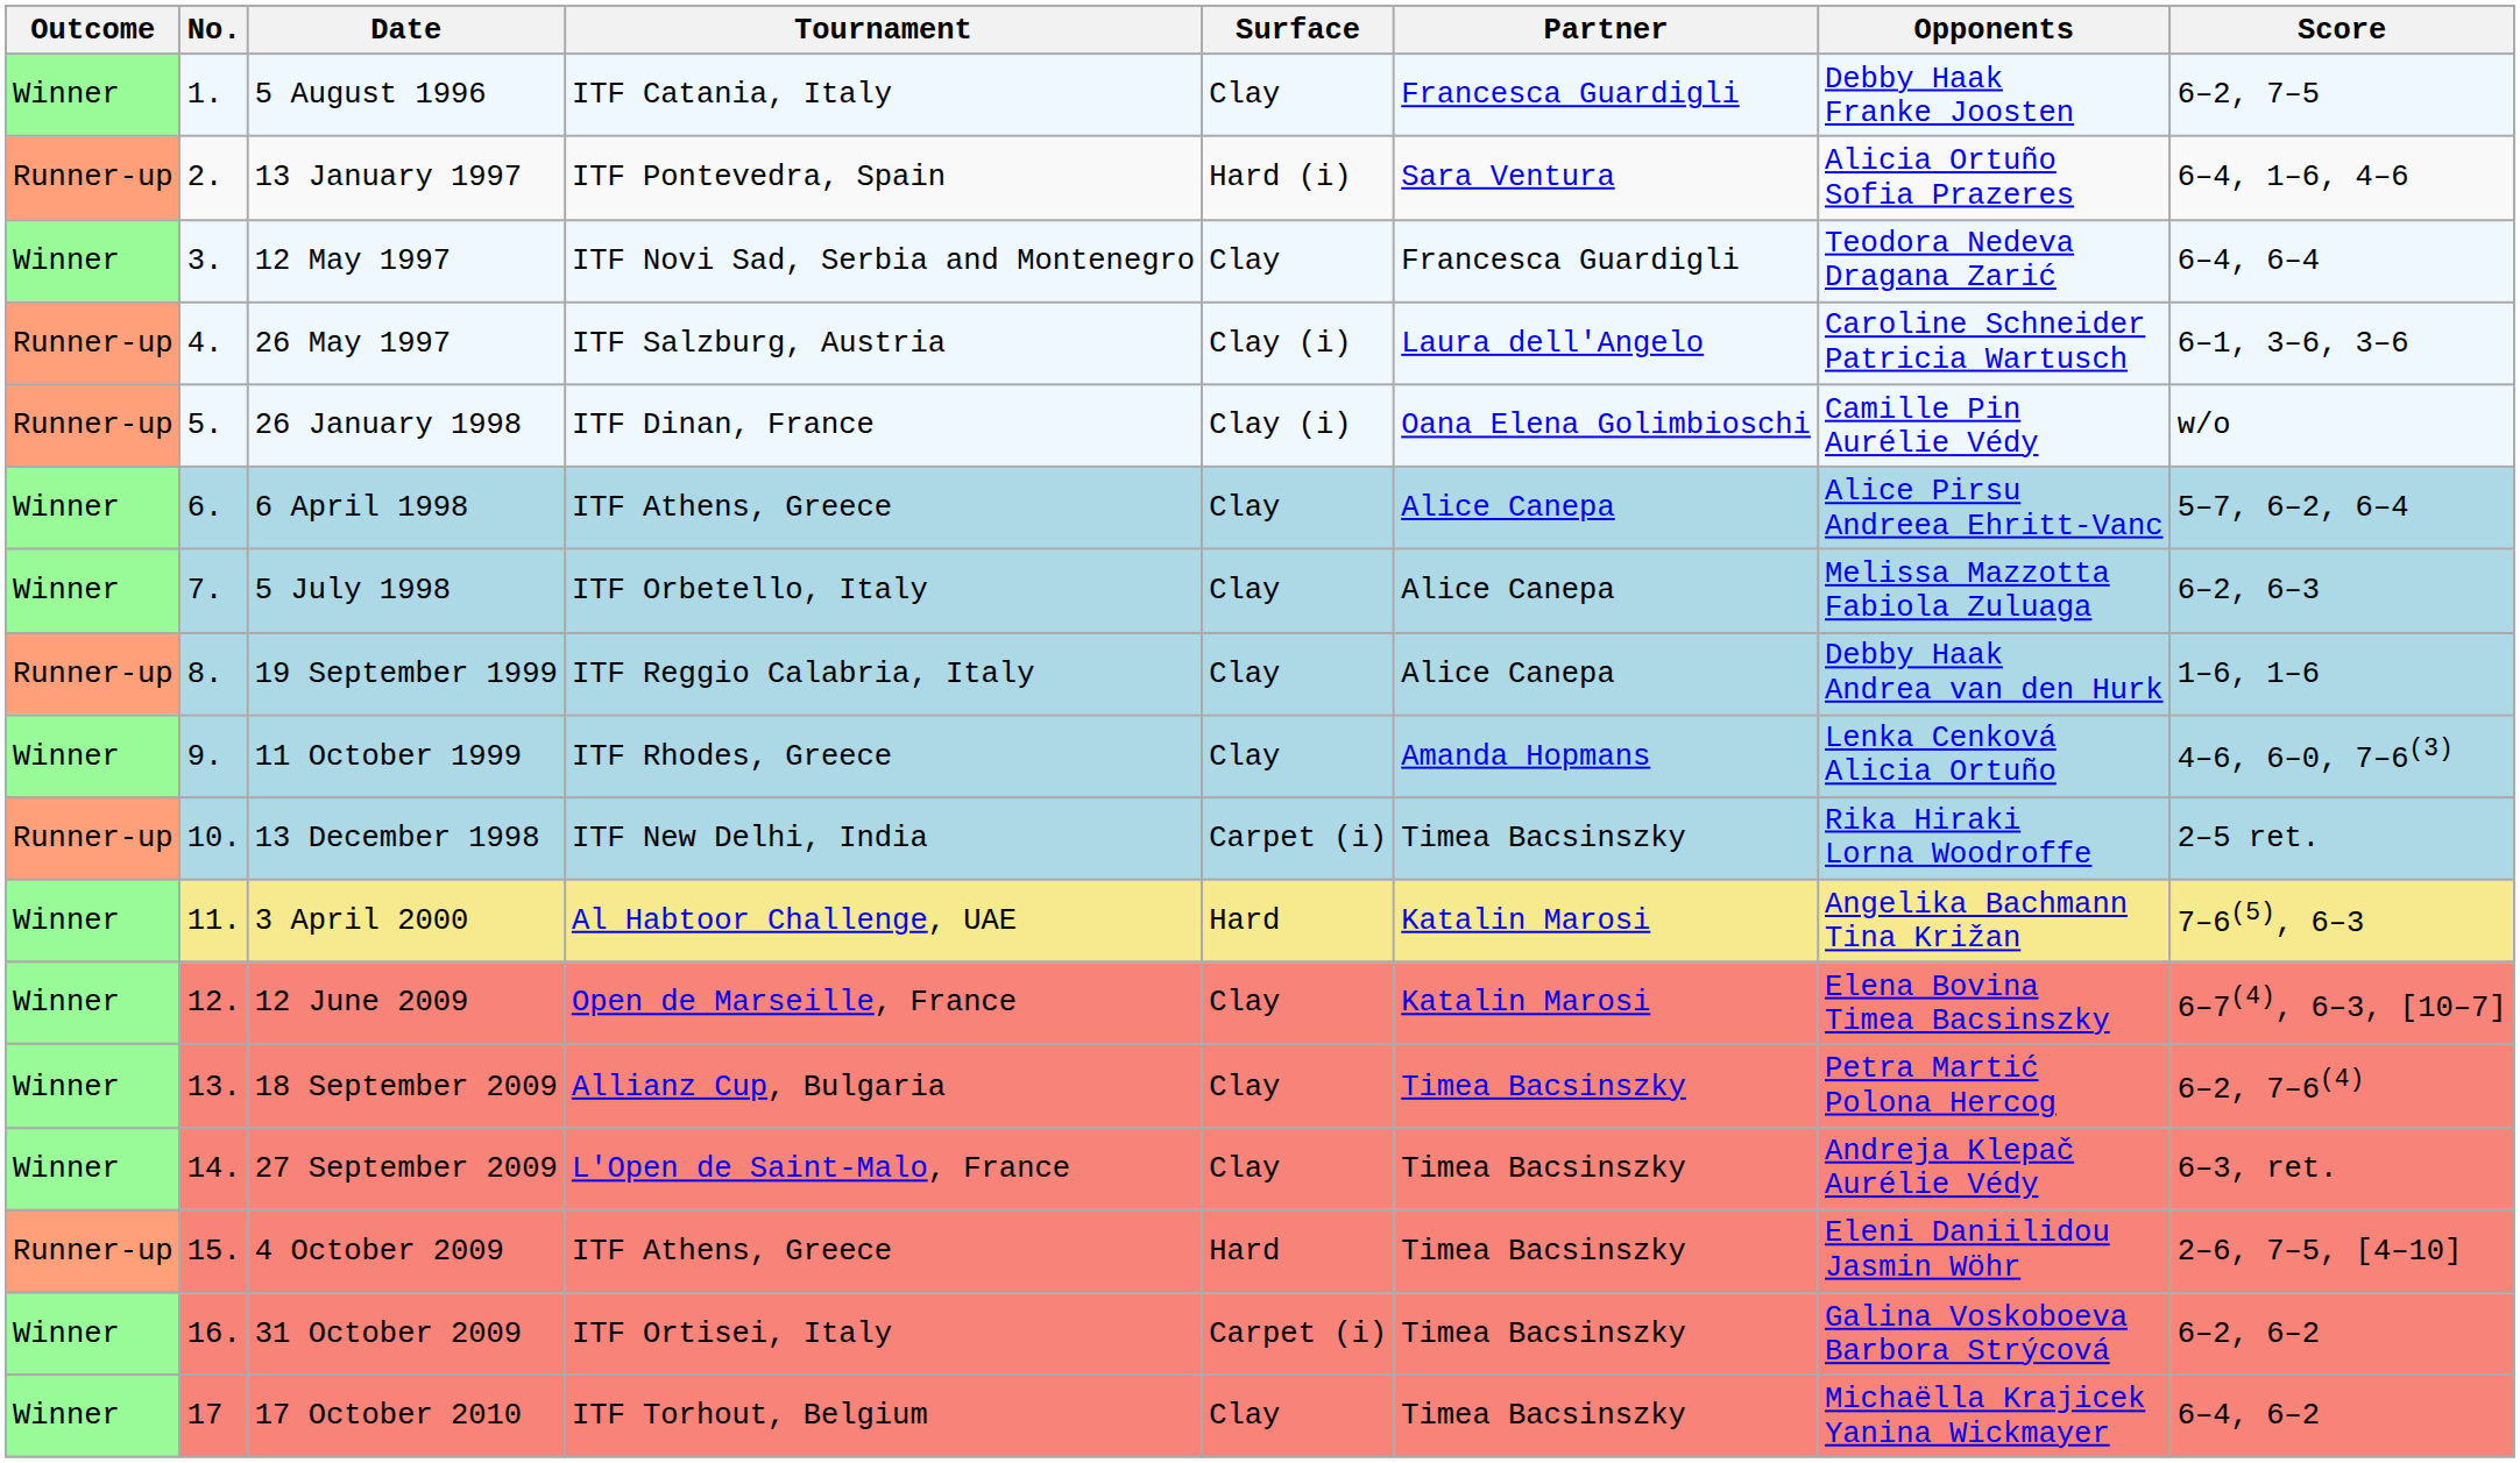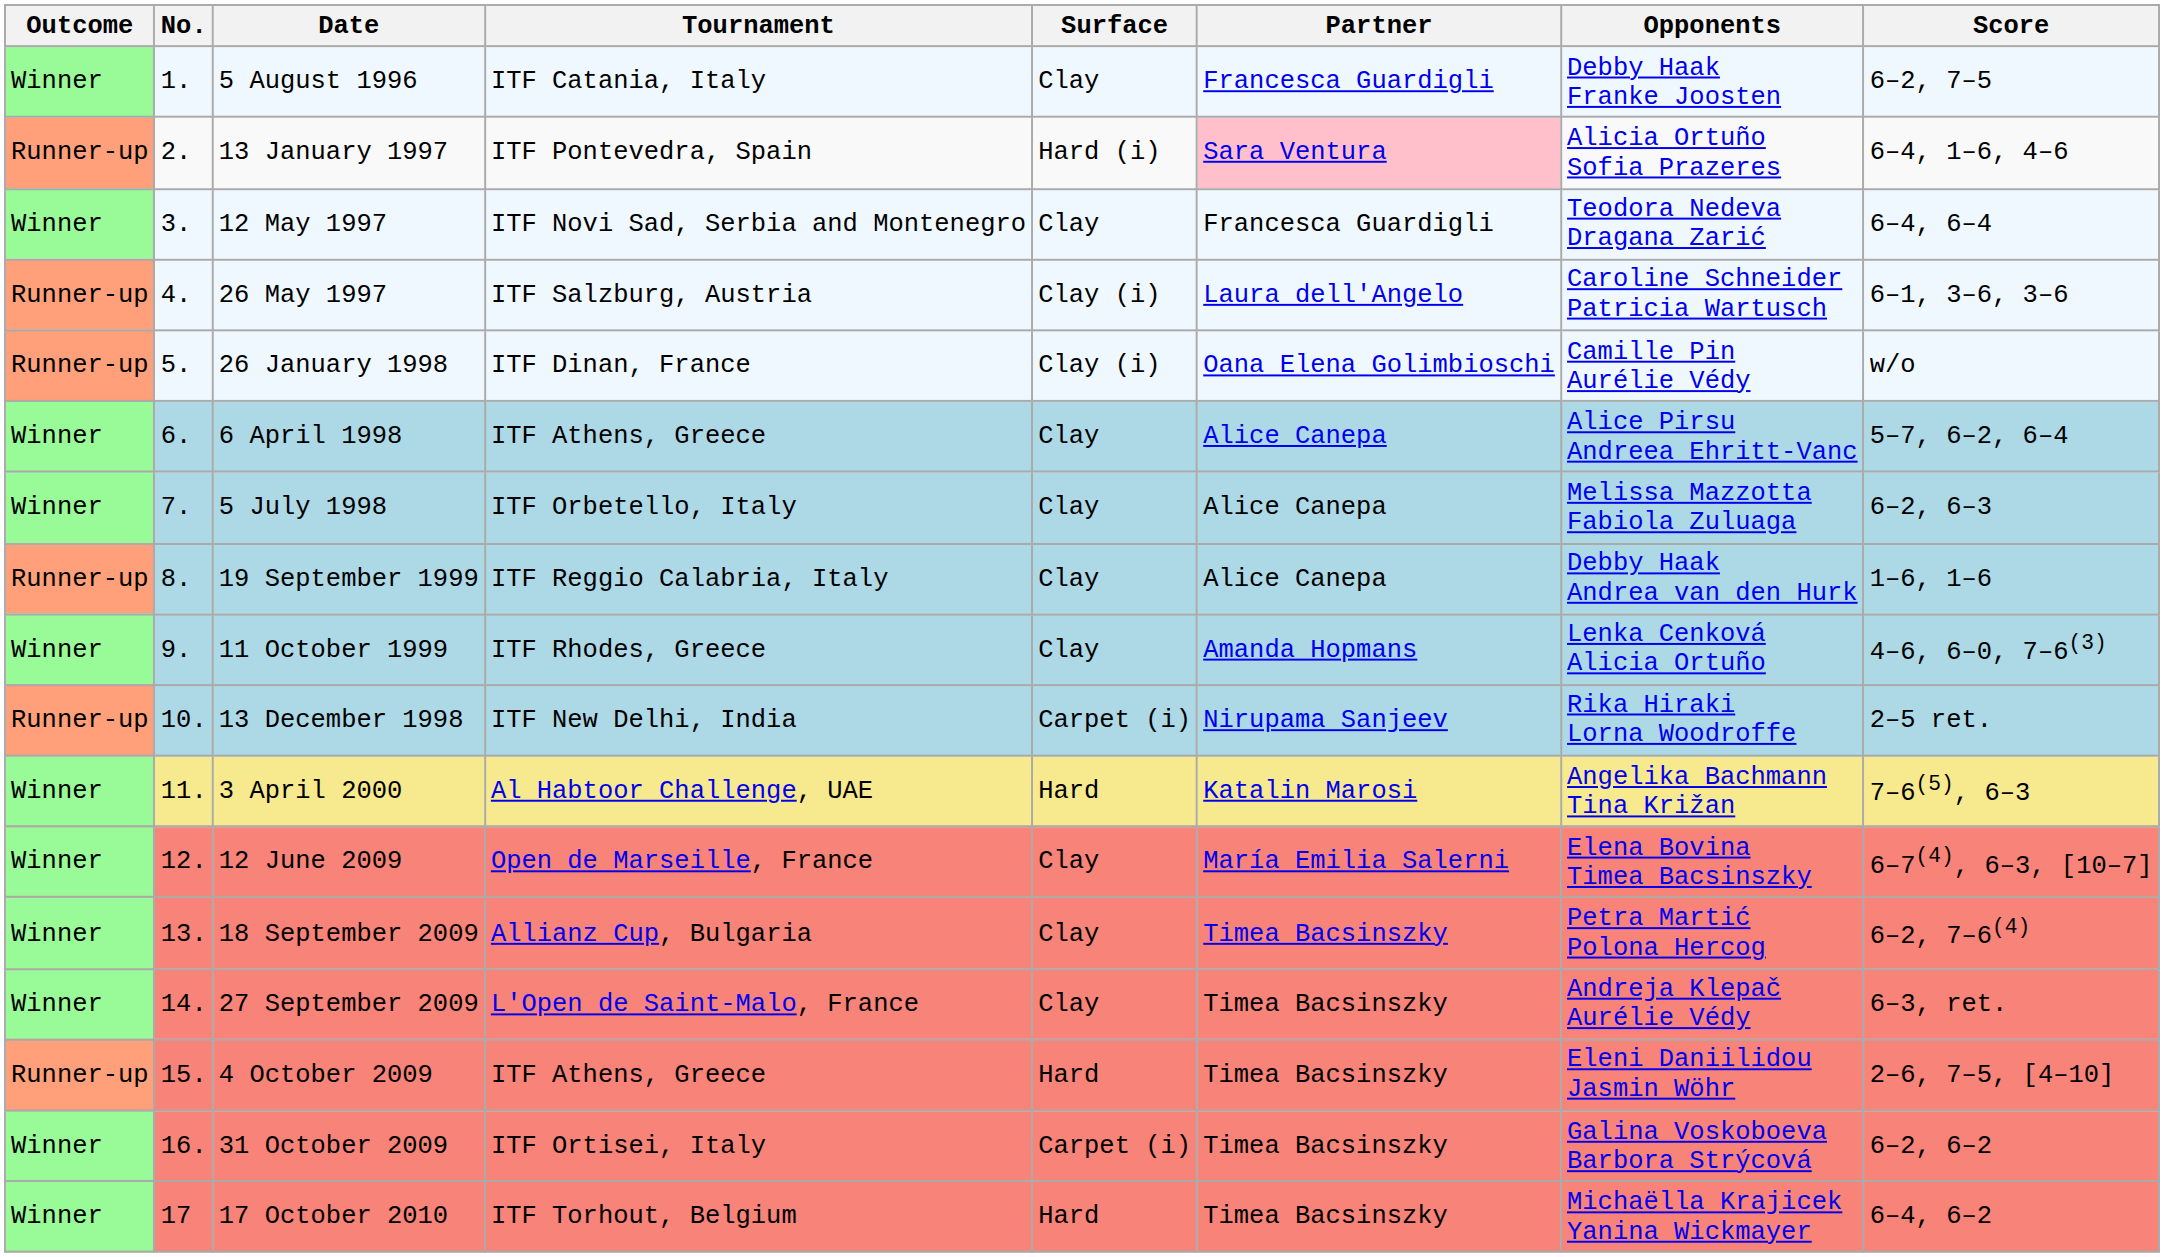13 January 1997 | Partner: no background -> pink background
13 December 1998 | Partner: Timea Bacsinszky -> Nirupama Sanjeev
12 June 2009 | Partner: Katalin Marosi -> María Emilia Salerni
17 October 2010 | Surface: Clay -> Hard
